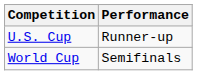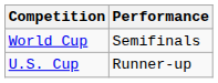rows swapped: U.S. Cup <-> World Cup
